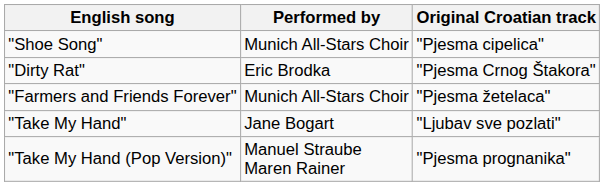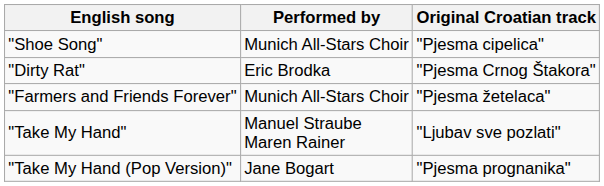"Take My Hand" | Performed by: Jane Bogart -> Manuel Straube Maren Rainer
"Take My Hand (Pop Version)" | Performed by: Manuel Straube Maren Rainer -> Jane Bogart
